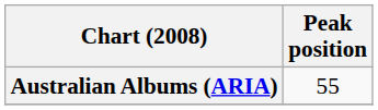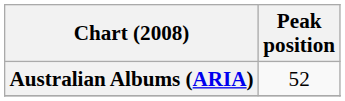Australian Albums (ARIA) | Peak position: 55 -> 52
